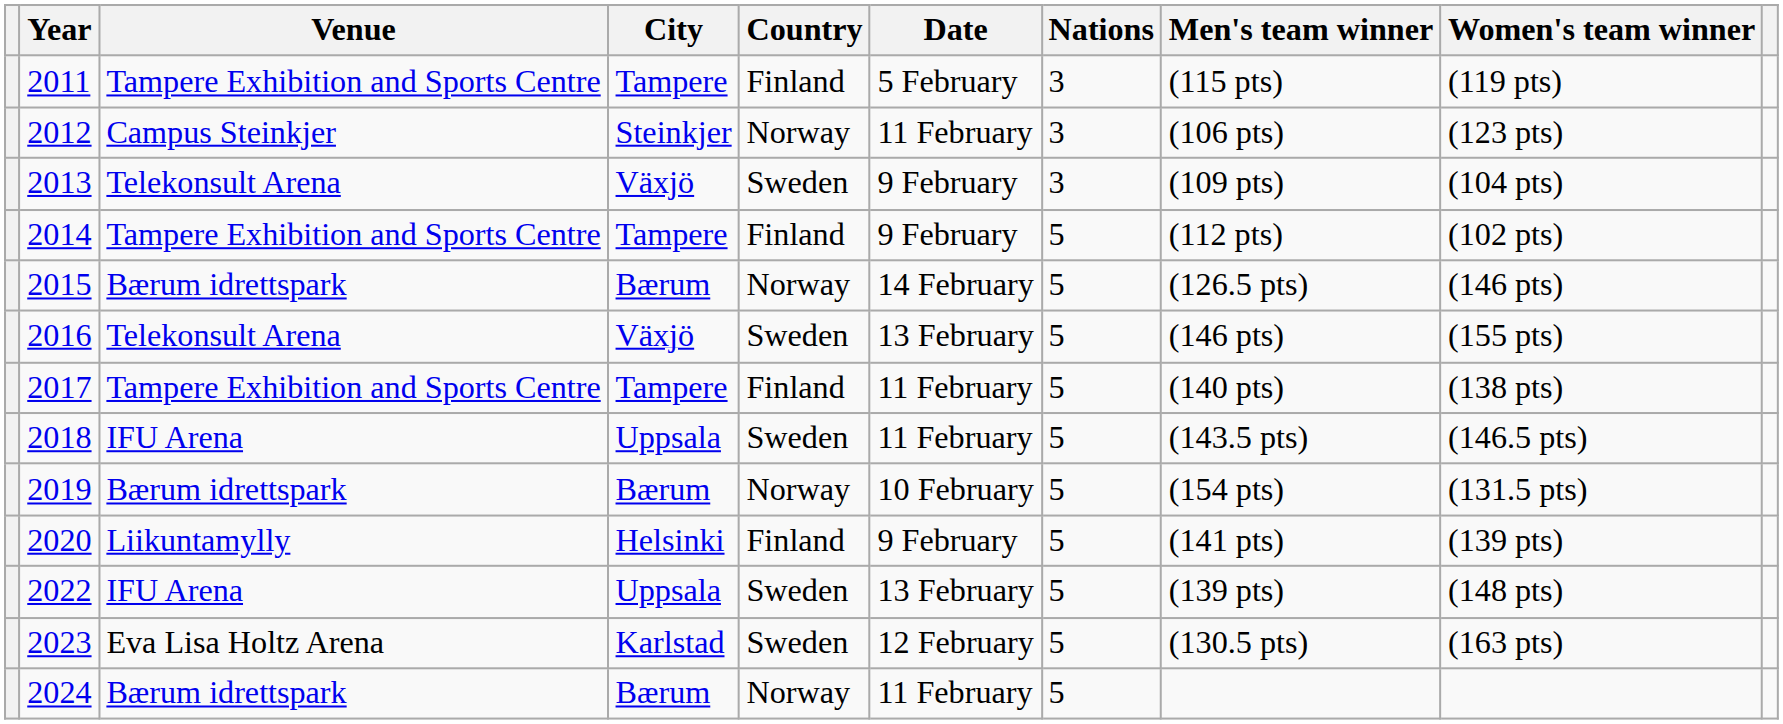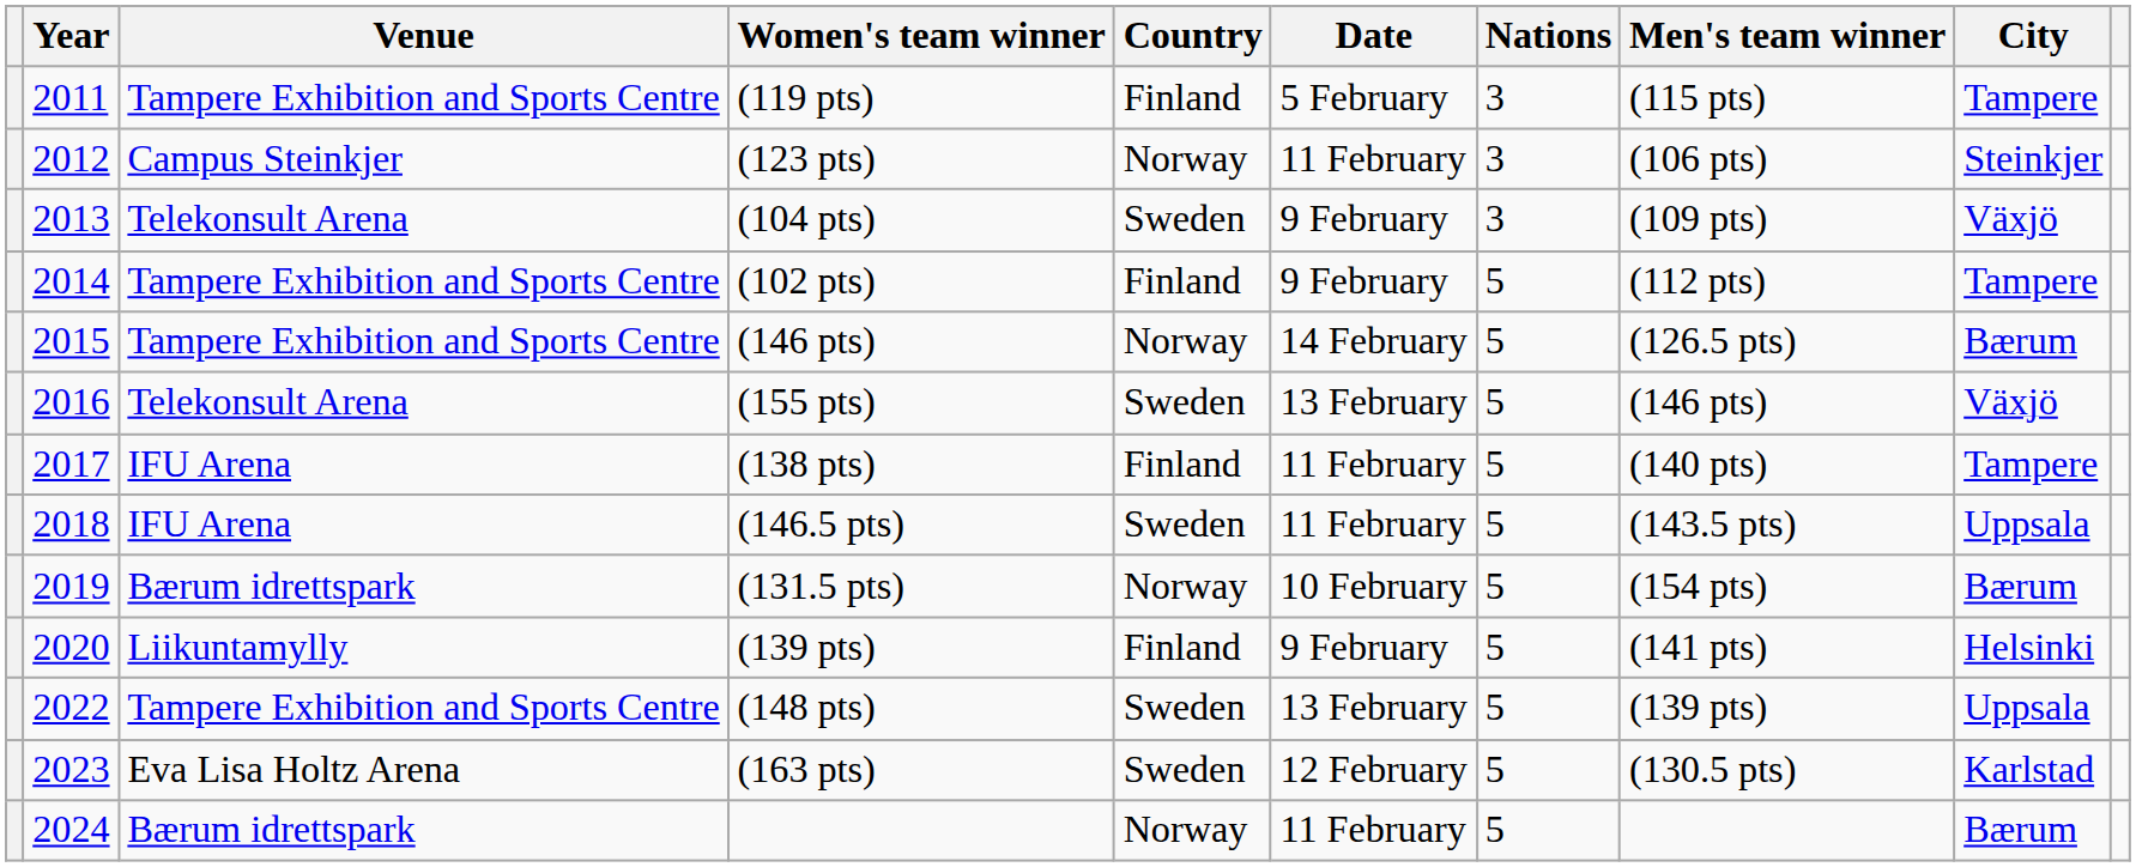columns swapped: City <-> Women's team winner
2015 | Venue: Bærum idrettspark -> Tampere Exhibition and Sports Centre
2017 | Venue: Tampere Exhibition and Sports Centre -> IFU Arena
2022 | Venue: IFU Arena -> Tampere Exhibition and Sports Centre
